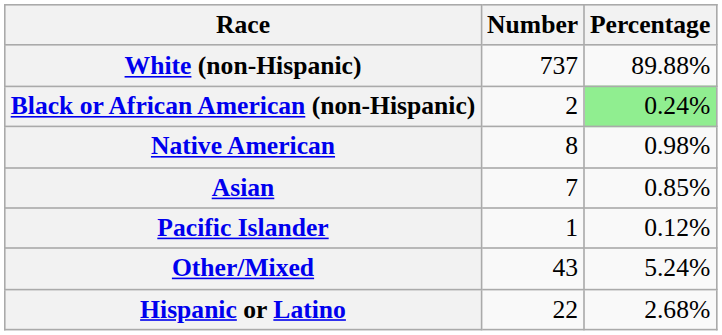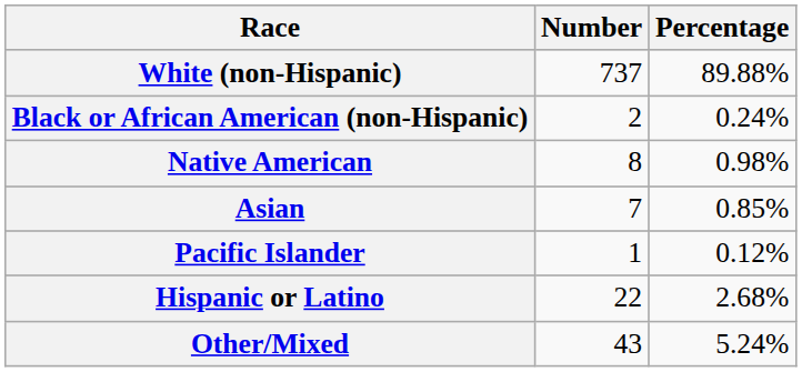Black or African American (non-Hispanic) | Percentage: lightgreen background -> no background
rows swapped: Other/Mixed <-> Hispanic or Latino
